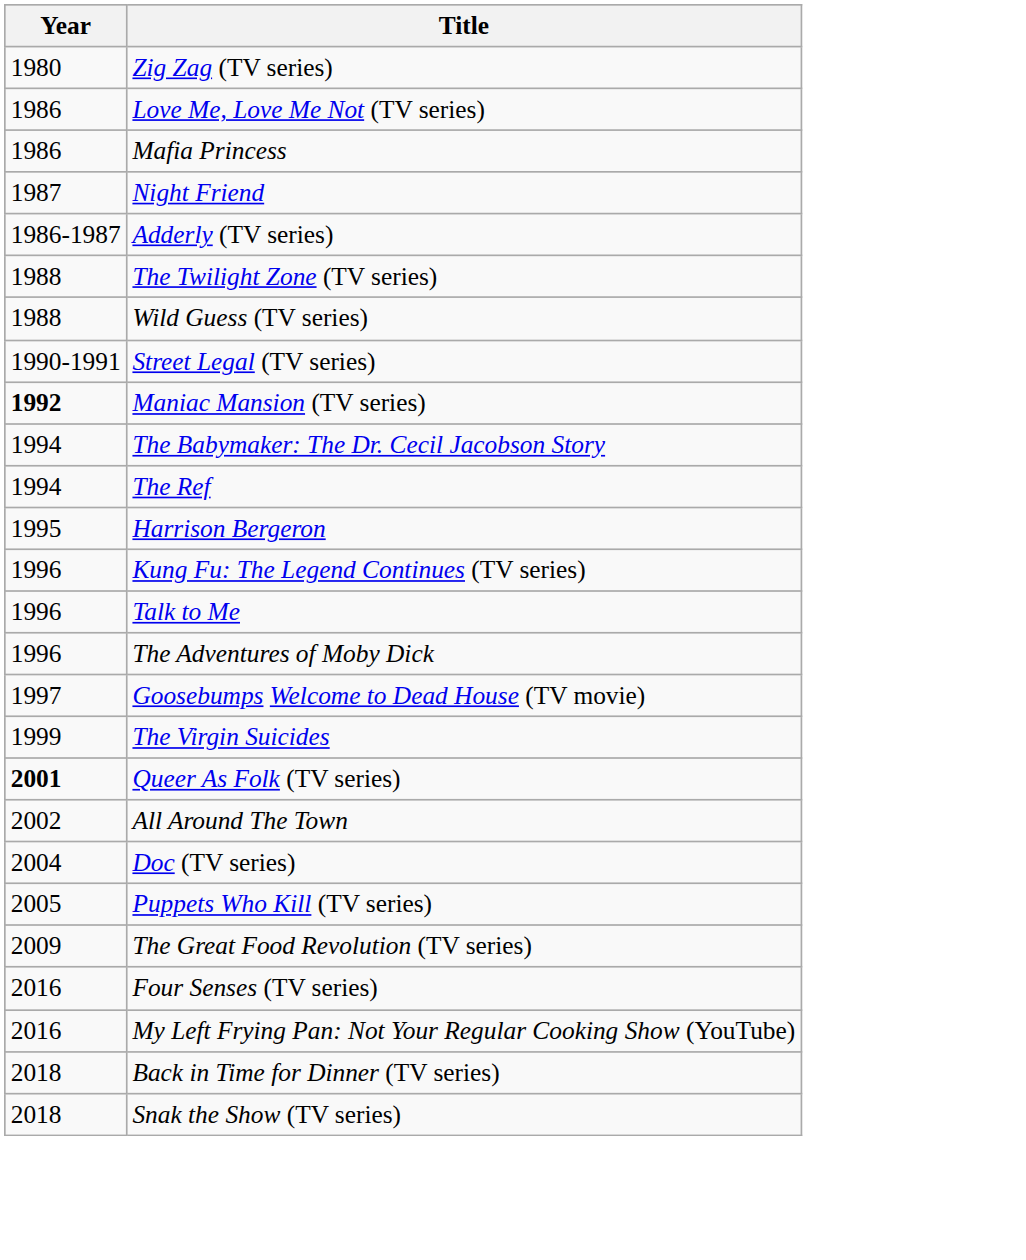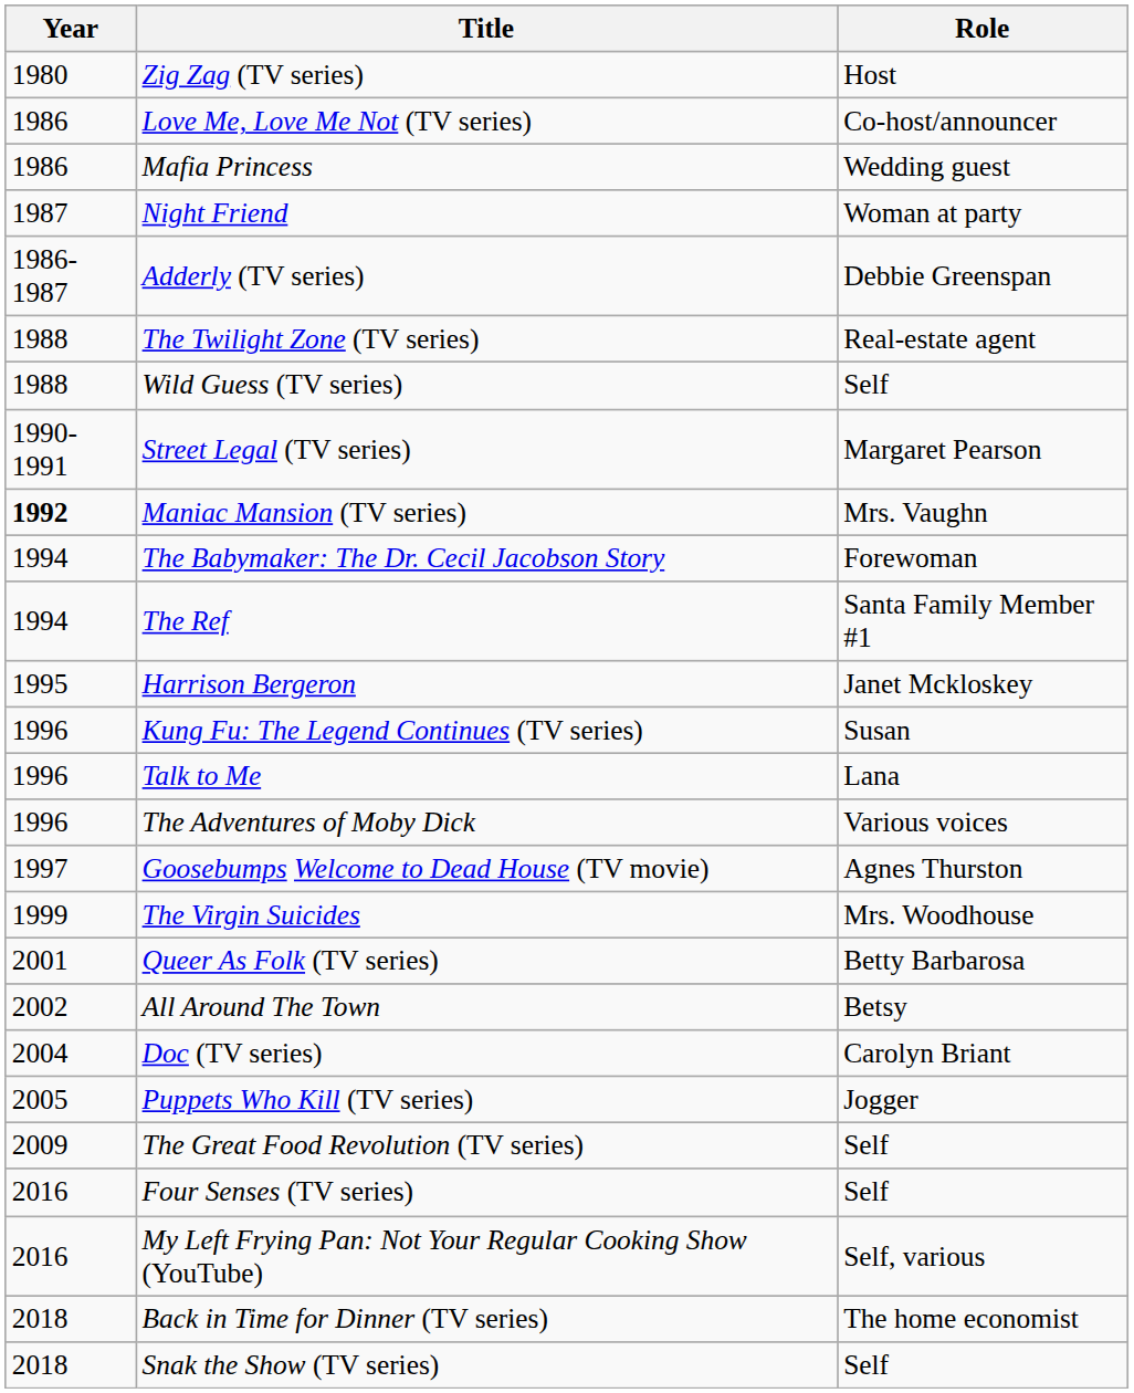+ column: Role | Host | Co-host/announcer | Wedding guest | Woman at party | Debbie Greenspan | Real-estate agent | Self | Margaret Pearson | Mrs. Vaughn | Forewoman | Santa Family Member #1 | Janet Mckloskey | Susan | Lana | Various voices | Agnes Thurston | Mrs. Woodhouse | Betty Barbarosa | Betsy | Carolyn Briant | Jogger | Self | Self | Self, various | The home economist | Self
Queer As Folk (TV series) | Year: bold -> normal
